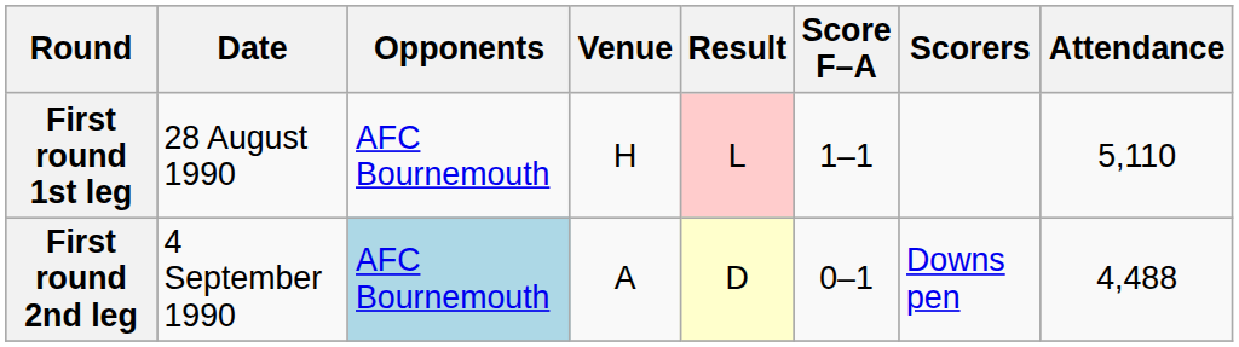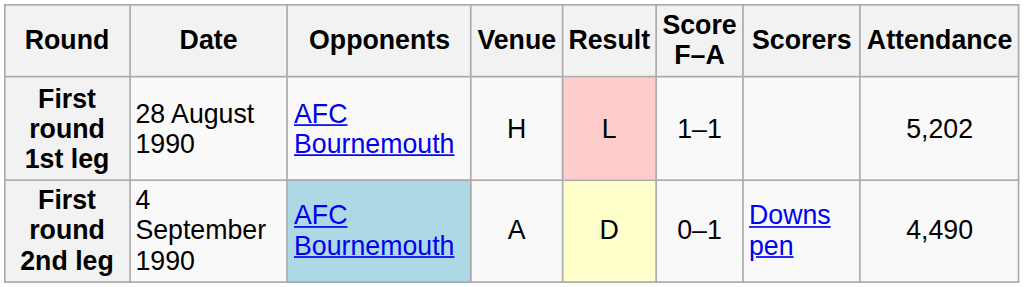First round 1st leg | Attendance: 5,110 -> 5,202
First round 2nd leg | Attendance: 4,488 -> 4,490
